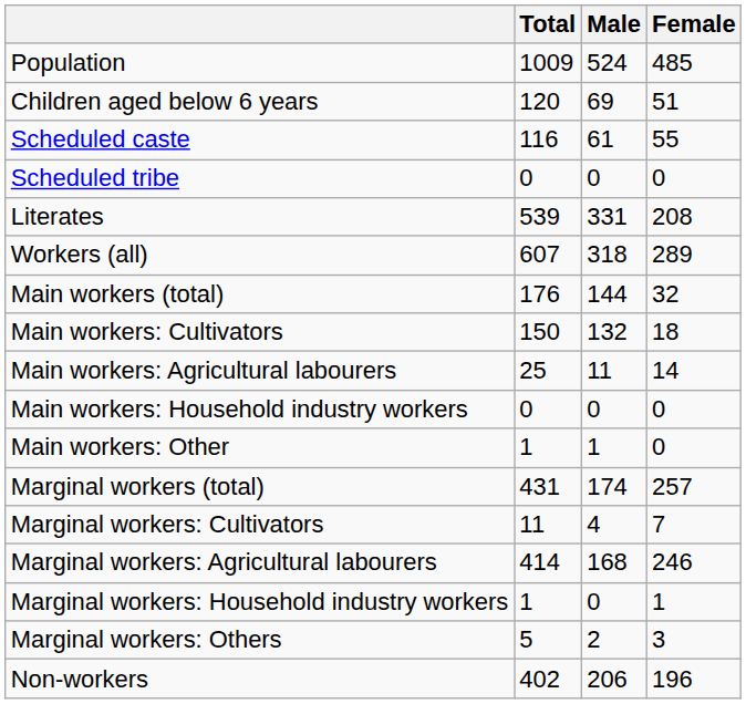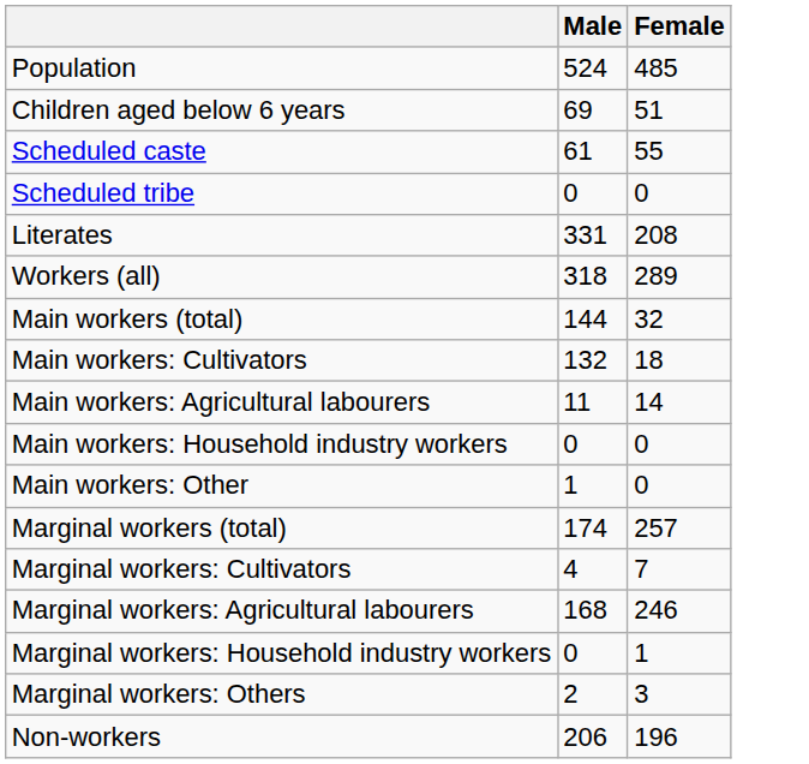- column: Total | 1009 | 120 | 116 | 0 | 539 | 607 | 176 | 150 | 25 | 0 | 1 | 431 | 11 | 414 | 1 | 5 | 402
